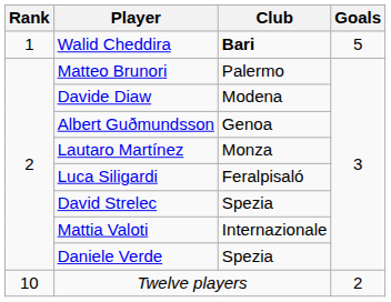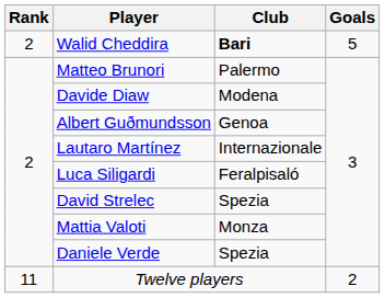Walid Cheddira | Rank: 1 -> 2
Lautaro Martínez | Club: Monza -> Internazionale
Mattia Valoti | Club: Internazionale -> Monza
Twelve players | Rank: 10 -> 11
